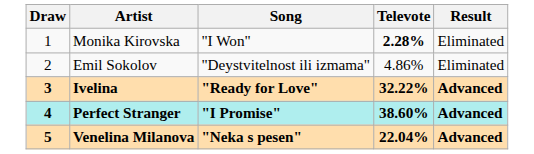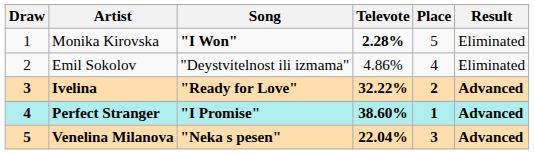+ column: Place | 5 | 4 | 2 | 1 | 3
Monika Kirovska | Song: normal -> bold
